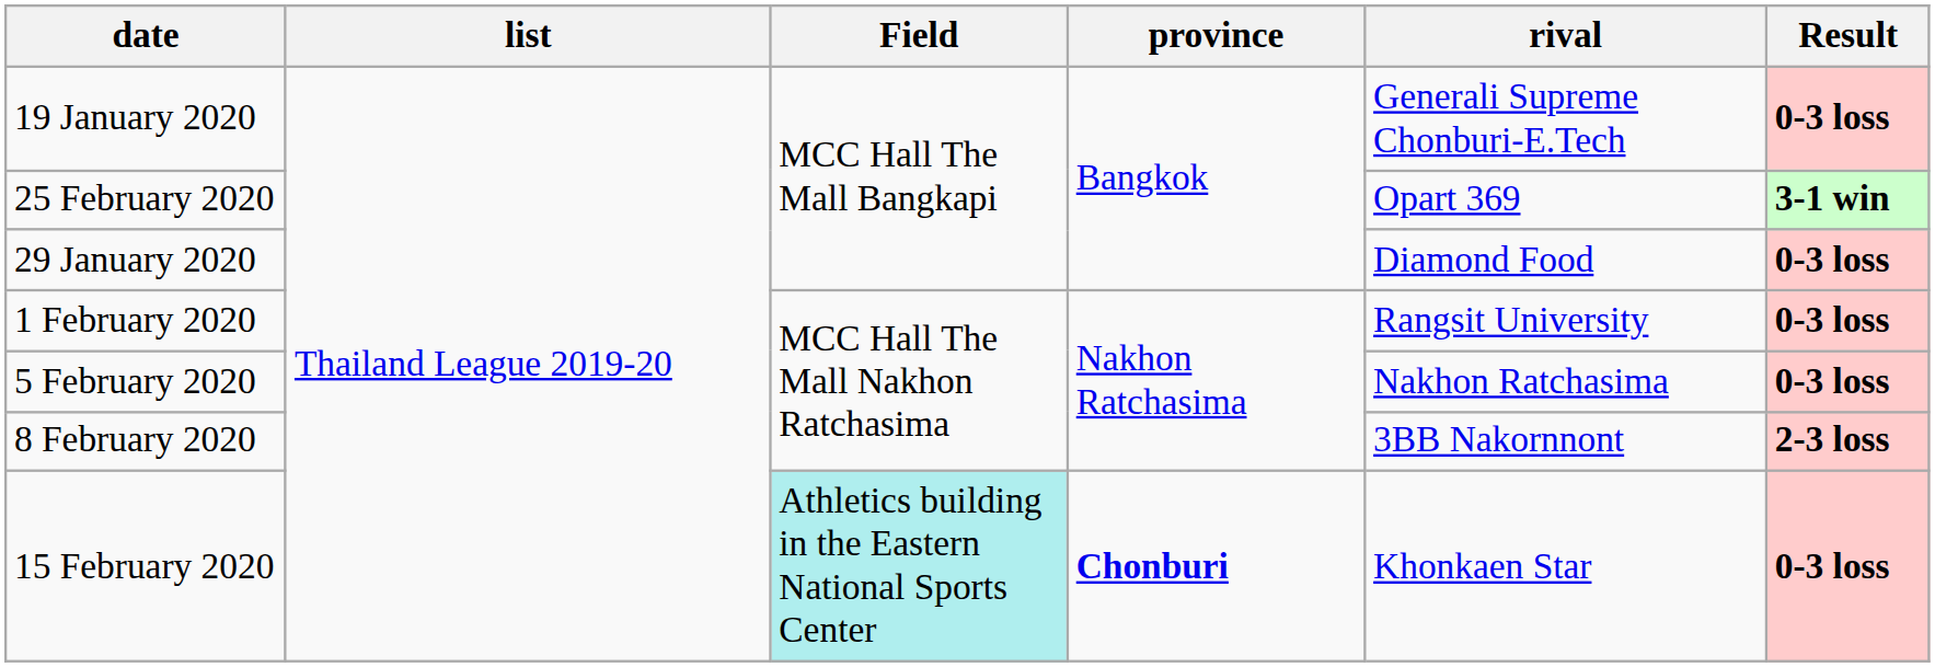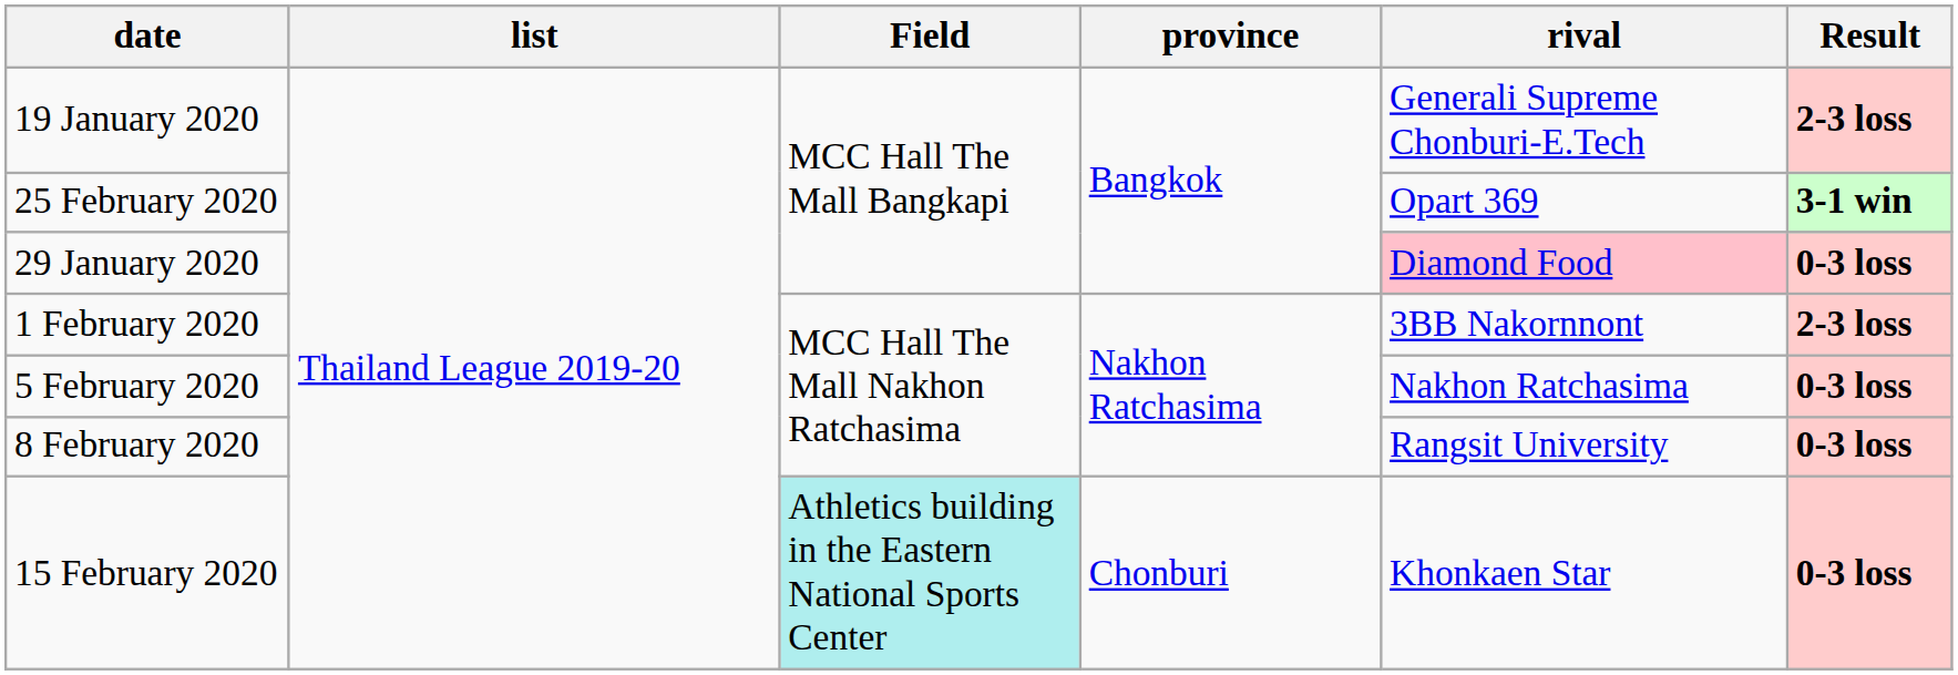19 January 2020 | Result: 0-3 loss -> 2-3 loss
29 January 2020 | rival: no background -> pink background
1 February 2020 | rival: Rangsit University -> 3BB Nakornnont
1 February 2020 | Result: 0-3 loss -> 2-3 loss
8 February 2020 | rival: 3BB Nakornnont -> Rangsit University
8 February 2020 | Result: 2-3 loss -> 0-3 loss
15 February 2020 | province: bold -> normal
